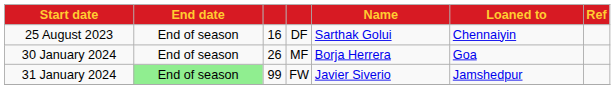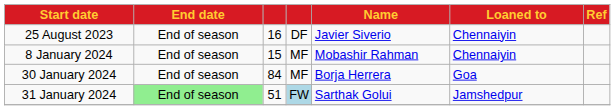25 August 2023 | Name: Sarthak Golui -> Javier Siverio
+ row: 8 January 2024 | End of season | 15 | MF | Mobashir Rahman | Chennaiyin
30 January 2024 | column 3: 26 -> 84
31 January 2024 | column 3: 99 -> 51
31 January 2024 | column 4: no background -> lightblue background
31 January 2024 | Name: Javier Siverio -> Sarthak Golui
